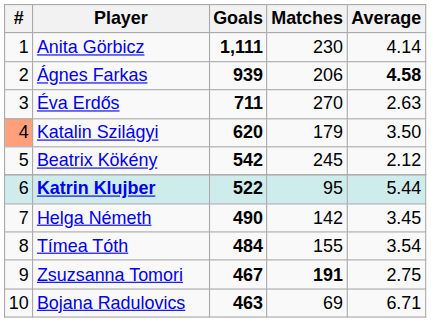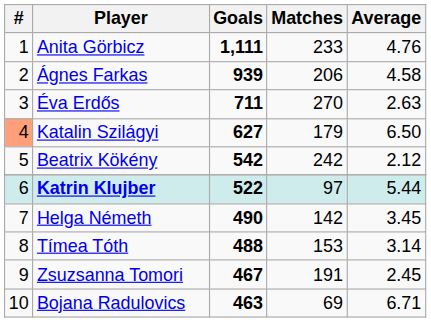Anita Görbicz | Matches: 230 -> 233
Anita Görbicz | Average: 4.14 -> 4.76
Ágnes Farkas | Average: bold -> normal
Katalin Szilágyi | Goals: 620 -> 627
Katalin Szilágyi | Average: 3.50 -> 6.50
Beatrix Kökény | Matches: 245 -> 242
Katrin Klujber | Matches: 95 -> 97
Tímea Tóth | Goals: 484 -> 488
Tímea Tóth | Matches: 155 -> 153
Tímea Tóth | Average: 3.54 -> 3.14
Zsuzsanna Tomori | Matches: bold -> normal
Zsuzsanna Tomori | Average: 2.75 -> 2.45
